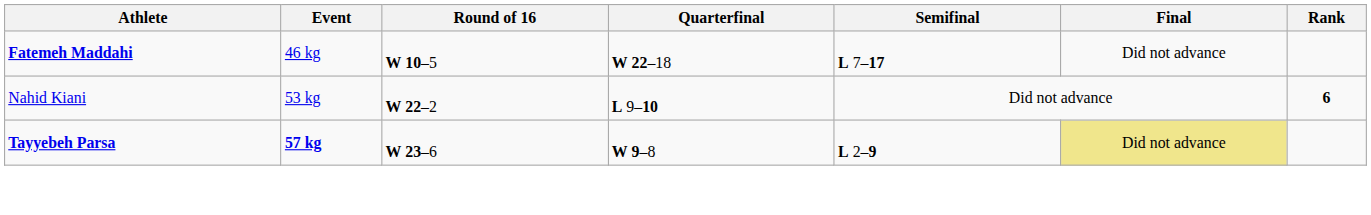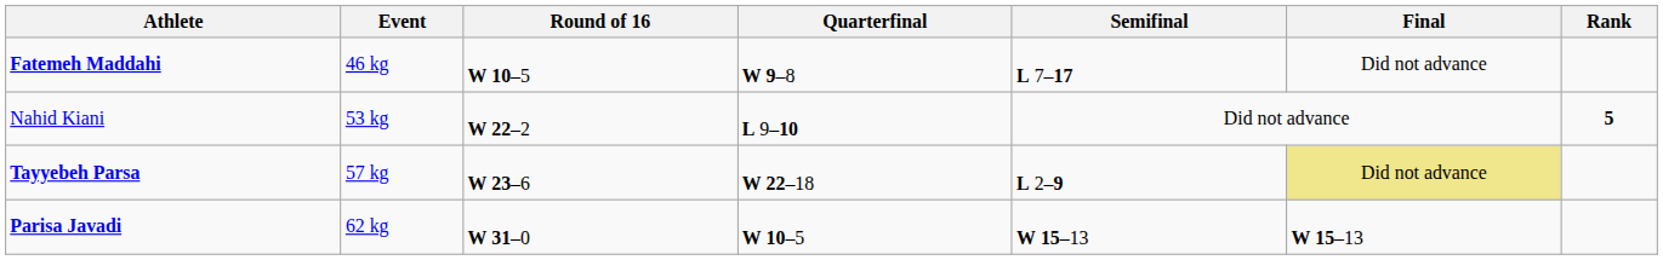Fatemeh Maddahi | Quarterfinal: W 22–18 -> W 9–8
Nahid Kiani | Rank: 6 -> 5
Tayyebeh Parsa | Event: bold -> normal
Tayyebeh Parsa | Quarterfinal: W 9–8 -> W 22–18
+ row: Parisa Javadi | 62 kg | W 31–0 | W 10–5 | W 15–13 | W 15–13
